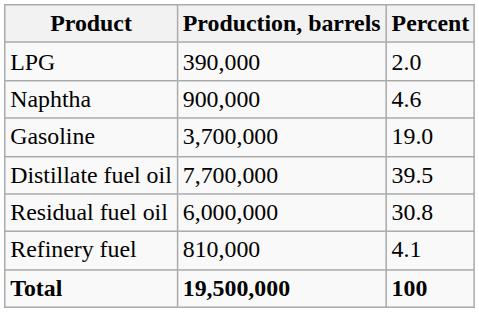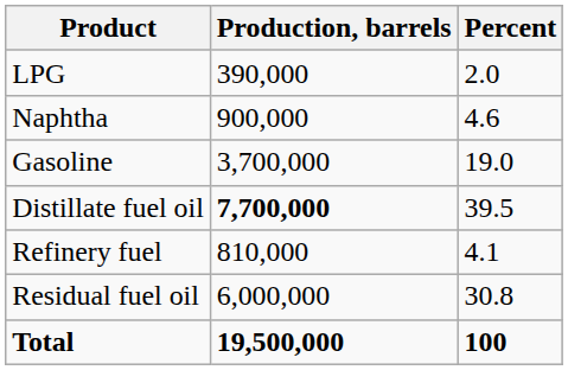Distillate fuel oil | Production, barrels: normal -> bold
rows swapped: Residual fuel oil <-> Refinery fuel
